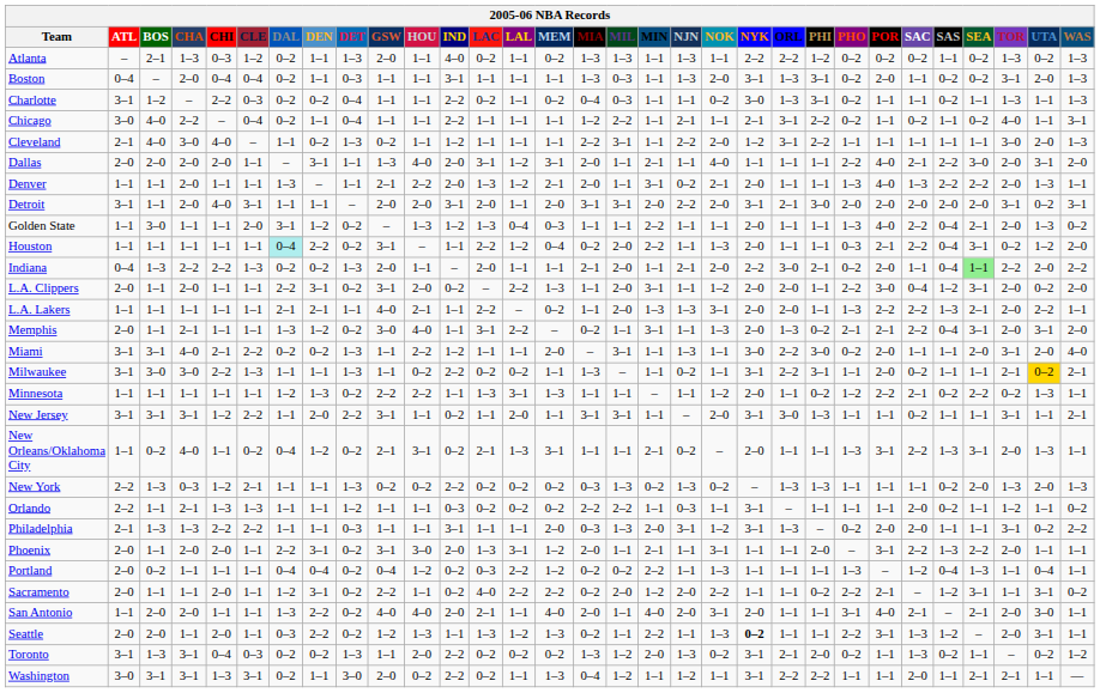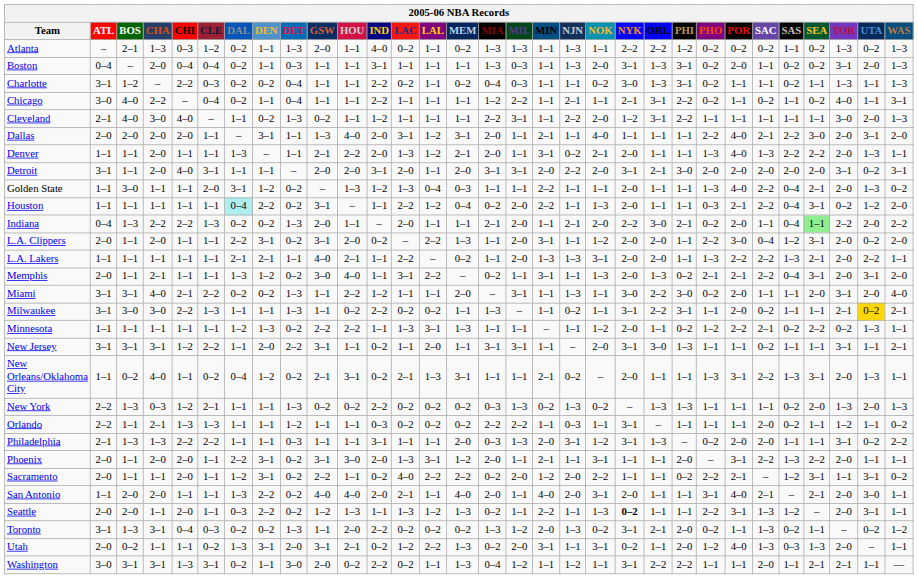- row: Portland | 2–0 | 0–2 | 1–1 | 1–1 | 1–1 | 0–4 | 0–4 | 0–2 | 0–4 | 1–2 | 0–2 | 0–3 | 2–2 | 1–2 | 0–2 | 0–2 | 2–2 | 1–1 | 1–3 | 1–1 | 1–1 | 1–1 | 1–3 | – | 1–2 | 0–4 | 1–3 | 1–1 | 0–4 | 1–1
+ row: Utah | 2–0 | 0–2 | 1–1 | 1–1 | 0–2 | 1–3 | 3–1 | 2–0 | 3–1 | 2–1 | 0–2 | 1–2 | 2–2 | 1–3 | 0–2 | 2–0 | 3–1 | 1–1 | 3–1 | 0–2 | 1–1 | 2–0 | 1–2 | 4–0 | 1–3 | 0–3 | 1–3 | 2–0 | – | 1–1
